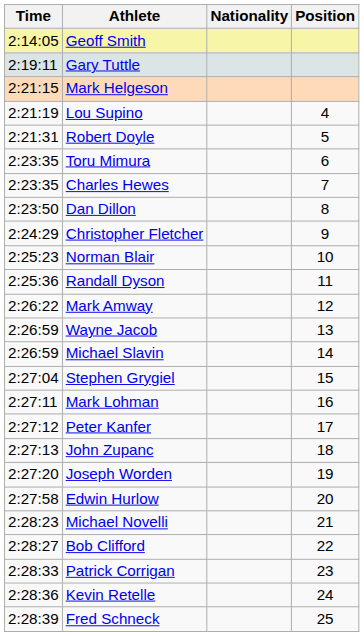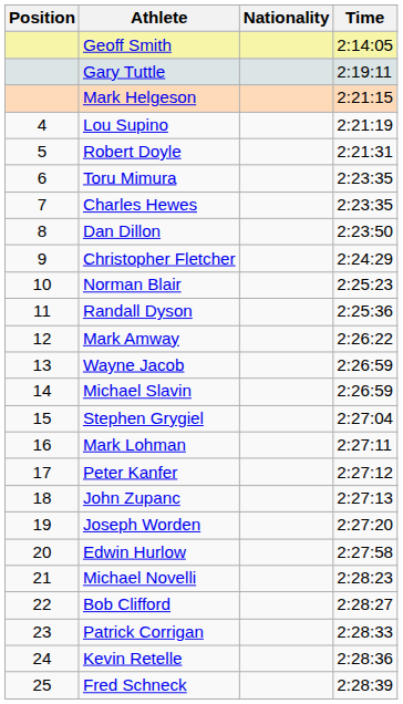columns swapped: Position <-> Time
